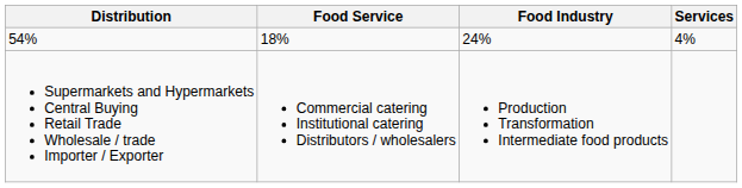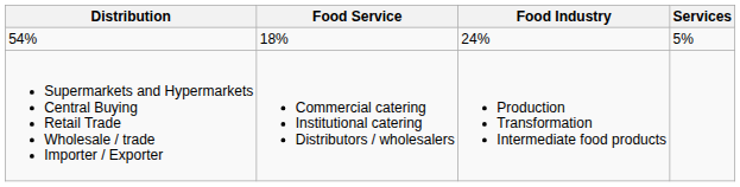54% | Services: 4% -> 5%
